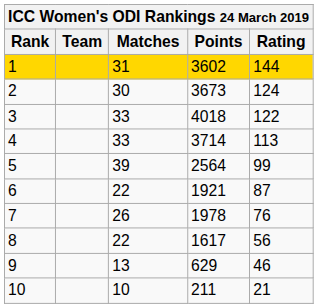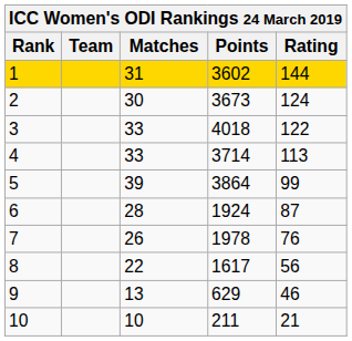5 | Points: 2564 -> 3864
6 | Matches: 22 -> 28
6 | Points: 1921 -> 1924
